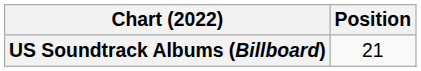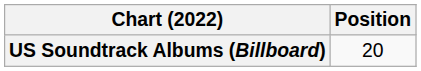US Soundtrack Albums (Billboard) | Position: 21 -> 20
